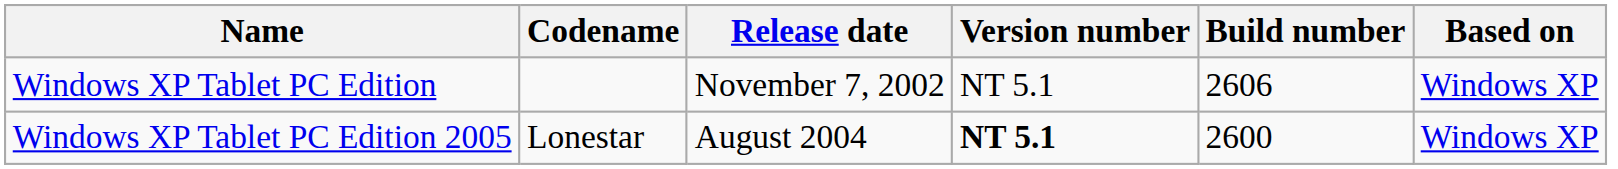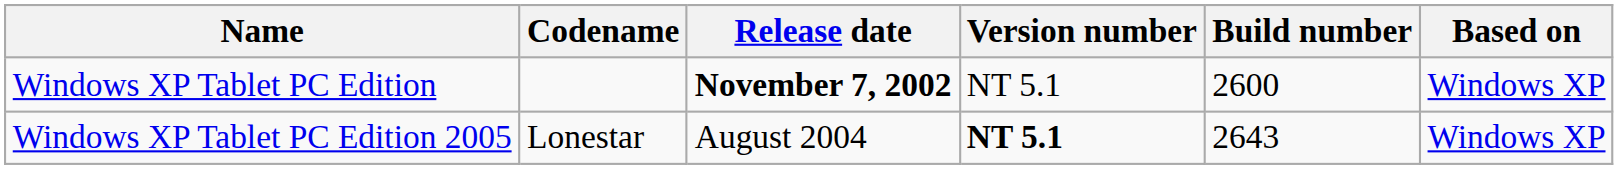Windows XP Tablet PC Edition | Release date: normal -> bold
Windows XP Tablet PC Edition | Build number: 2606 -> 2600
Windows XP Tablet PC Edition 2005 | Build number: 2600 -> 2643
